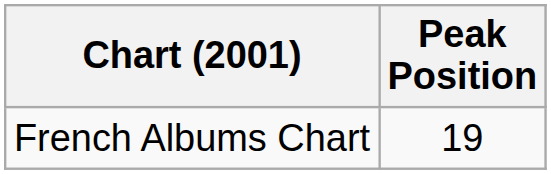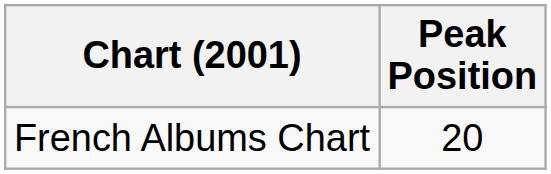French Albums Chart | Peak Position: 19 -> 20
